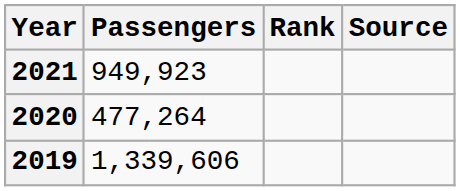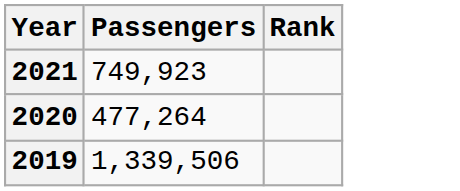- column: Source
2021 | Passengers: 949,923 -> 749,923
2019 | Passengers: 1,339,606 -> 1,339,506
